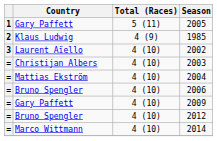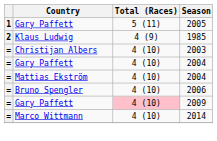- row: 3 | Laurent Aïello | 4 (10) | 2002
+ row: = | Gary Paffett | 4 (10) | 2004
2009 | Total (Races): no background -> pink background
- row: = | Bruno Spengler | 4 (10) | 2012
